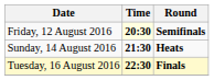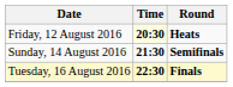Friday, 12 August 2016 | Round: Semifinals -> Heats
Sunday, 14 August 2016 | Round: Heats -> Semifinals
